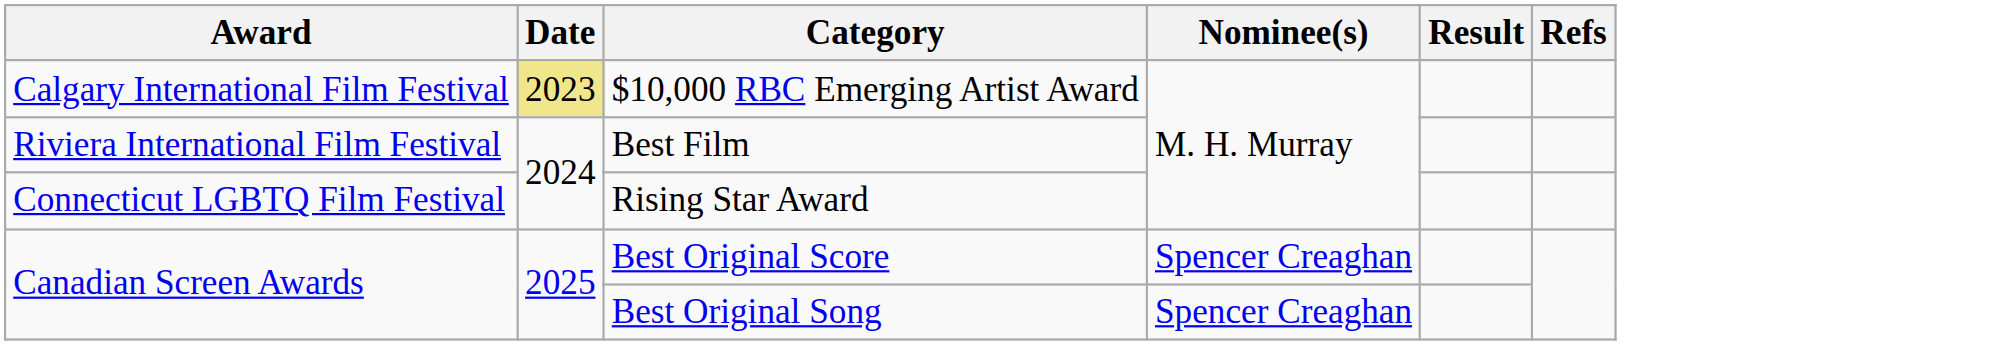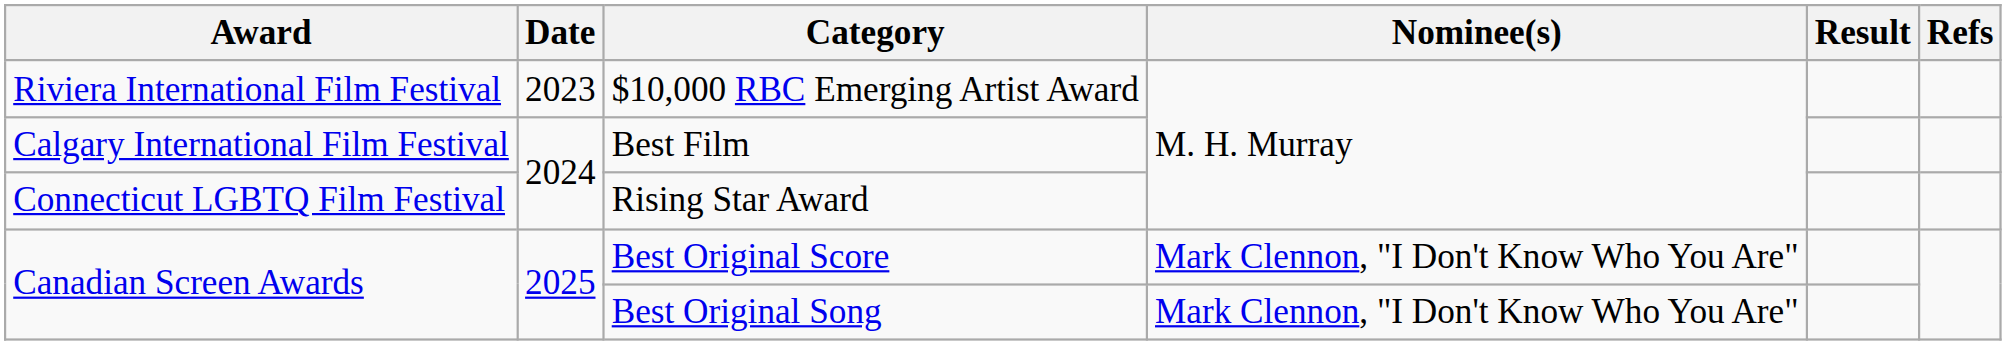$10,000 RBC Emerging Artist Award | Award: Calgary International Film Festival -> Riviera International Film Festival
$10,000 RBC Emerging Artist Award | Date: khaki background -> no background
Best Film | Award: Riviera International Film Festival -> Calgary International Film Festival
Best Original Score | Nominee(s): Spencer Creaghan -> Mark Clennon, "I Don't Know Who You Are"
Best Original Song | Nominee(s): Spencer Creaghan -> Mark Clennon, "I Don't Know Who You Are"
